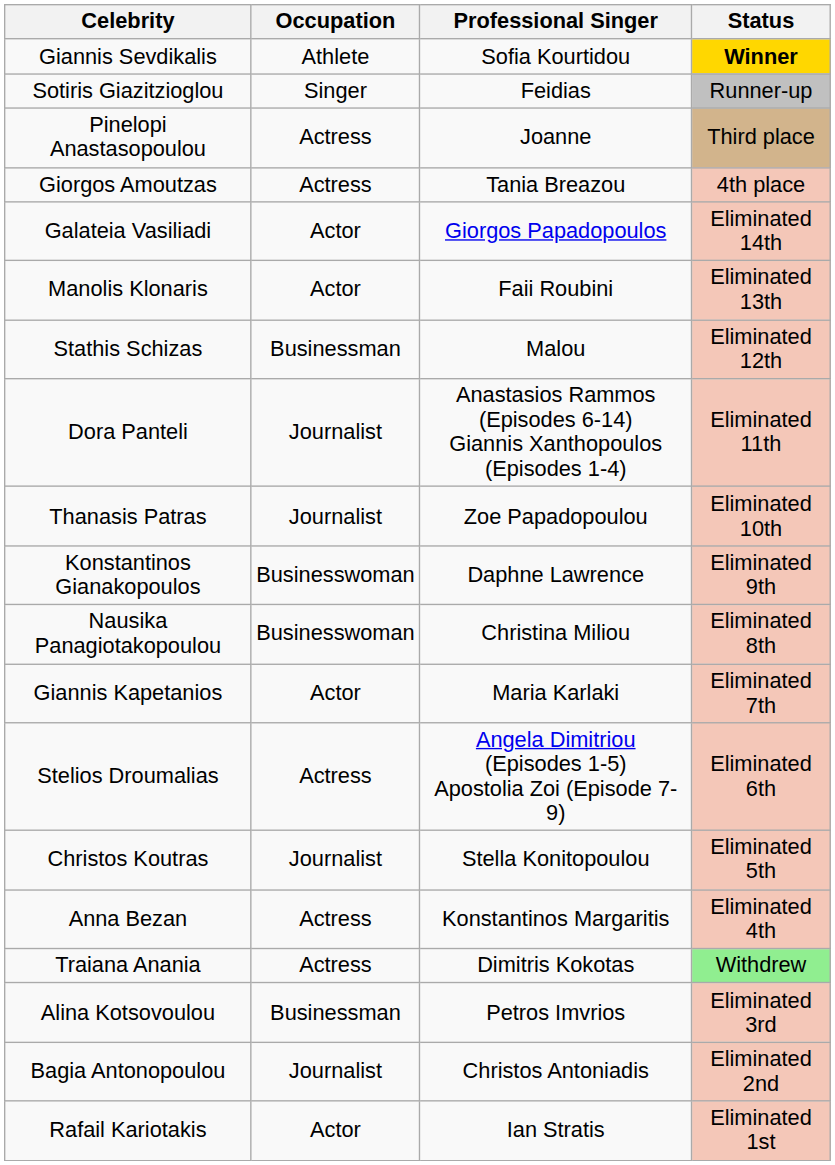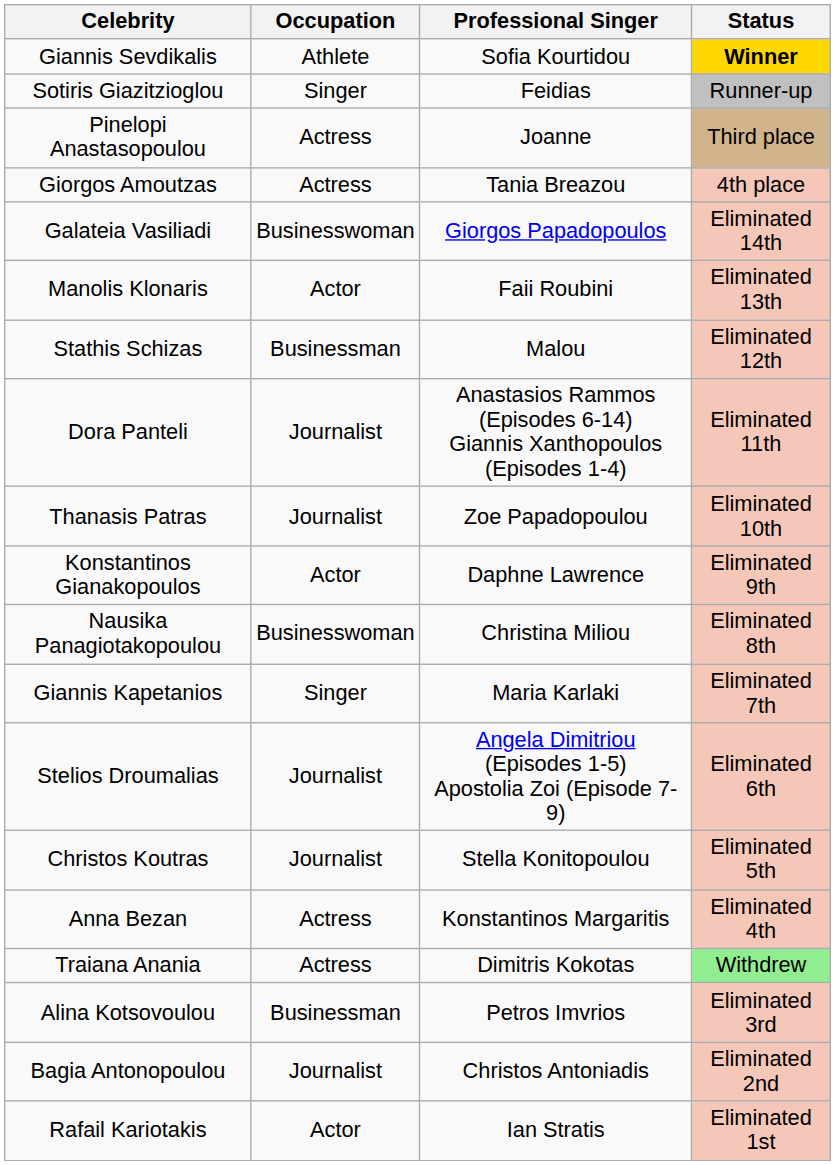Galateia Vasiliadi | Occupation: Actor -> Businesswoman
Konstantinos Gianakopoulos | Occupation: Businesswoman -> Actor
Giannis Kapetanios | Occupation: Actor -> Singer
Stelios Droumalias | Occupation: Actress -> Journalist
